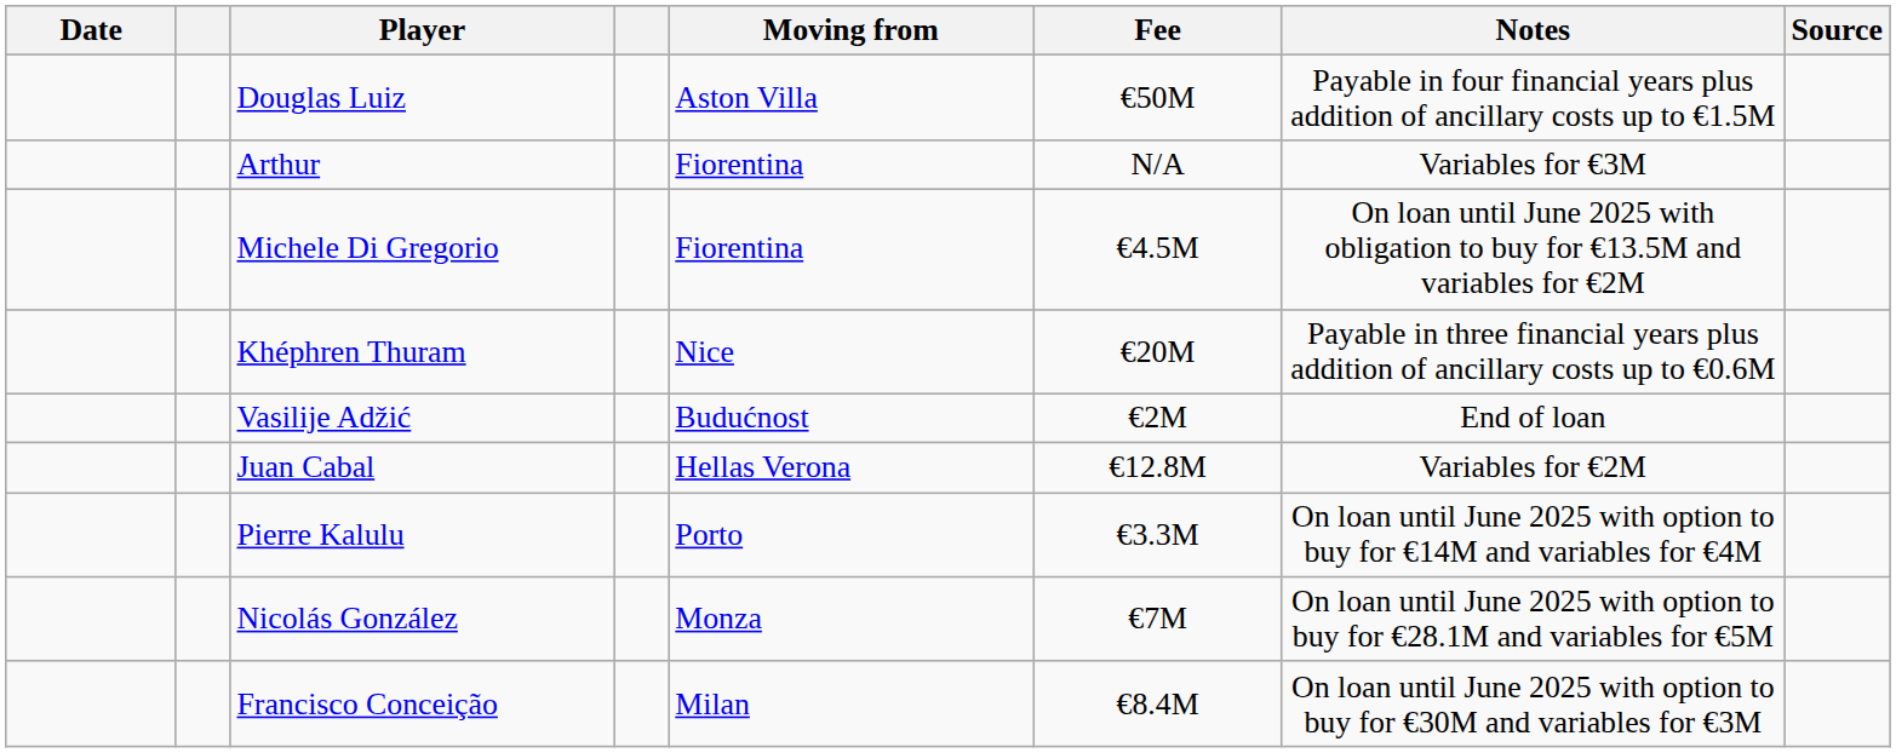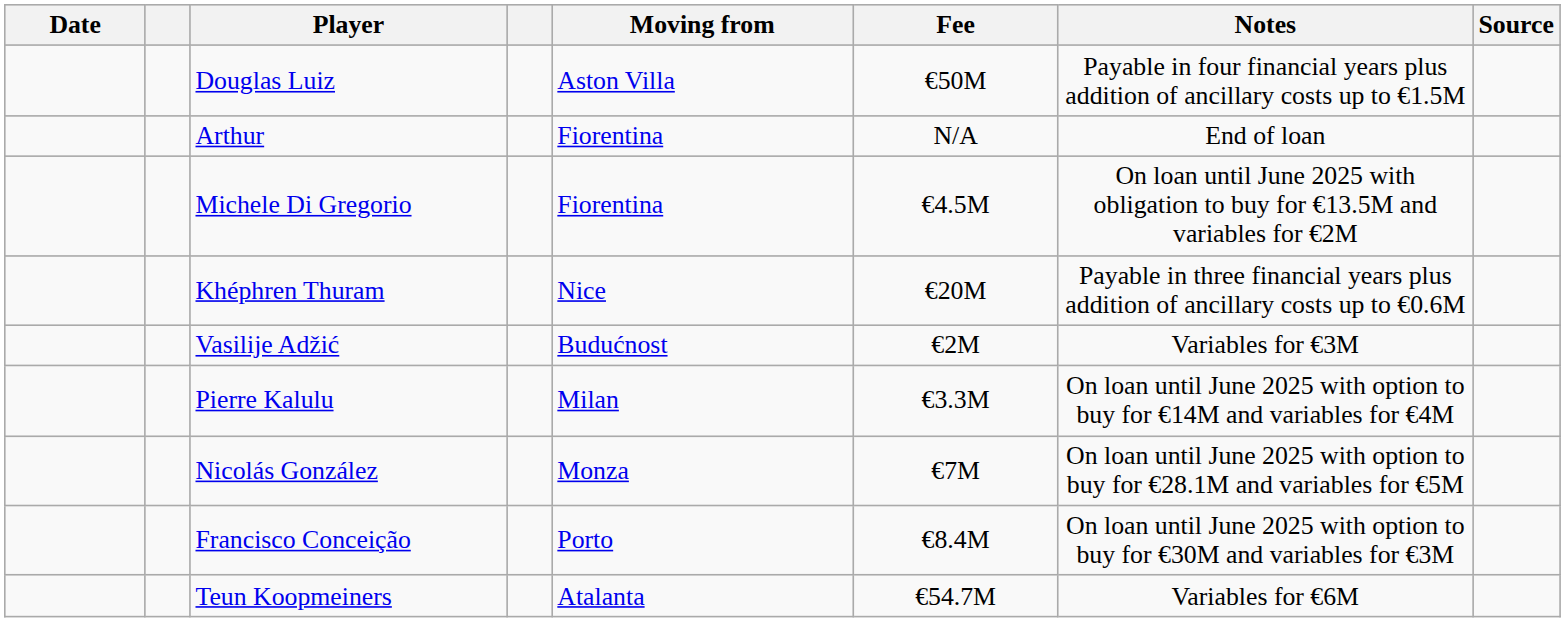Arthur | Notes: Variables for €3M -> End of loan
Vasilije Adžić | Notes: End of loan -> Variables for €3M
- row: Juan Cabal | Hellas Verona | €12.8M | Variables for €2M
Pierre Kalulu | Moving from: Porto -> Milan
Francisco Conceição | Moving from: Milan -> Porto
+ row: Teun Koopmeiners | Atalanta | €54.7M | Variables for €6M
